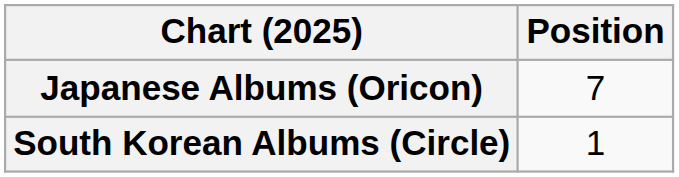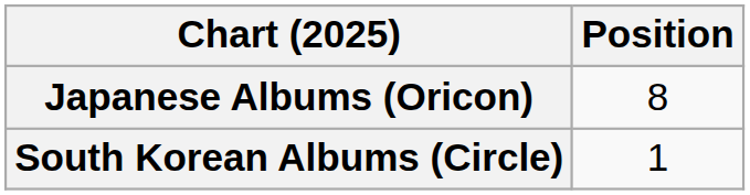Japanese Albums (Oricon) | Position: 7 -> 8
